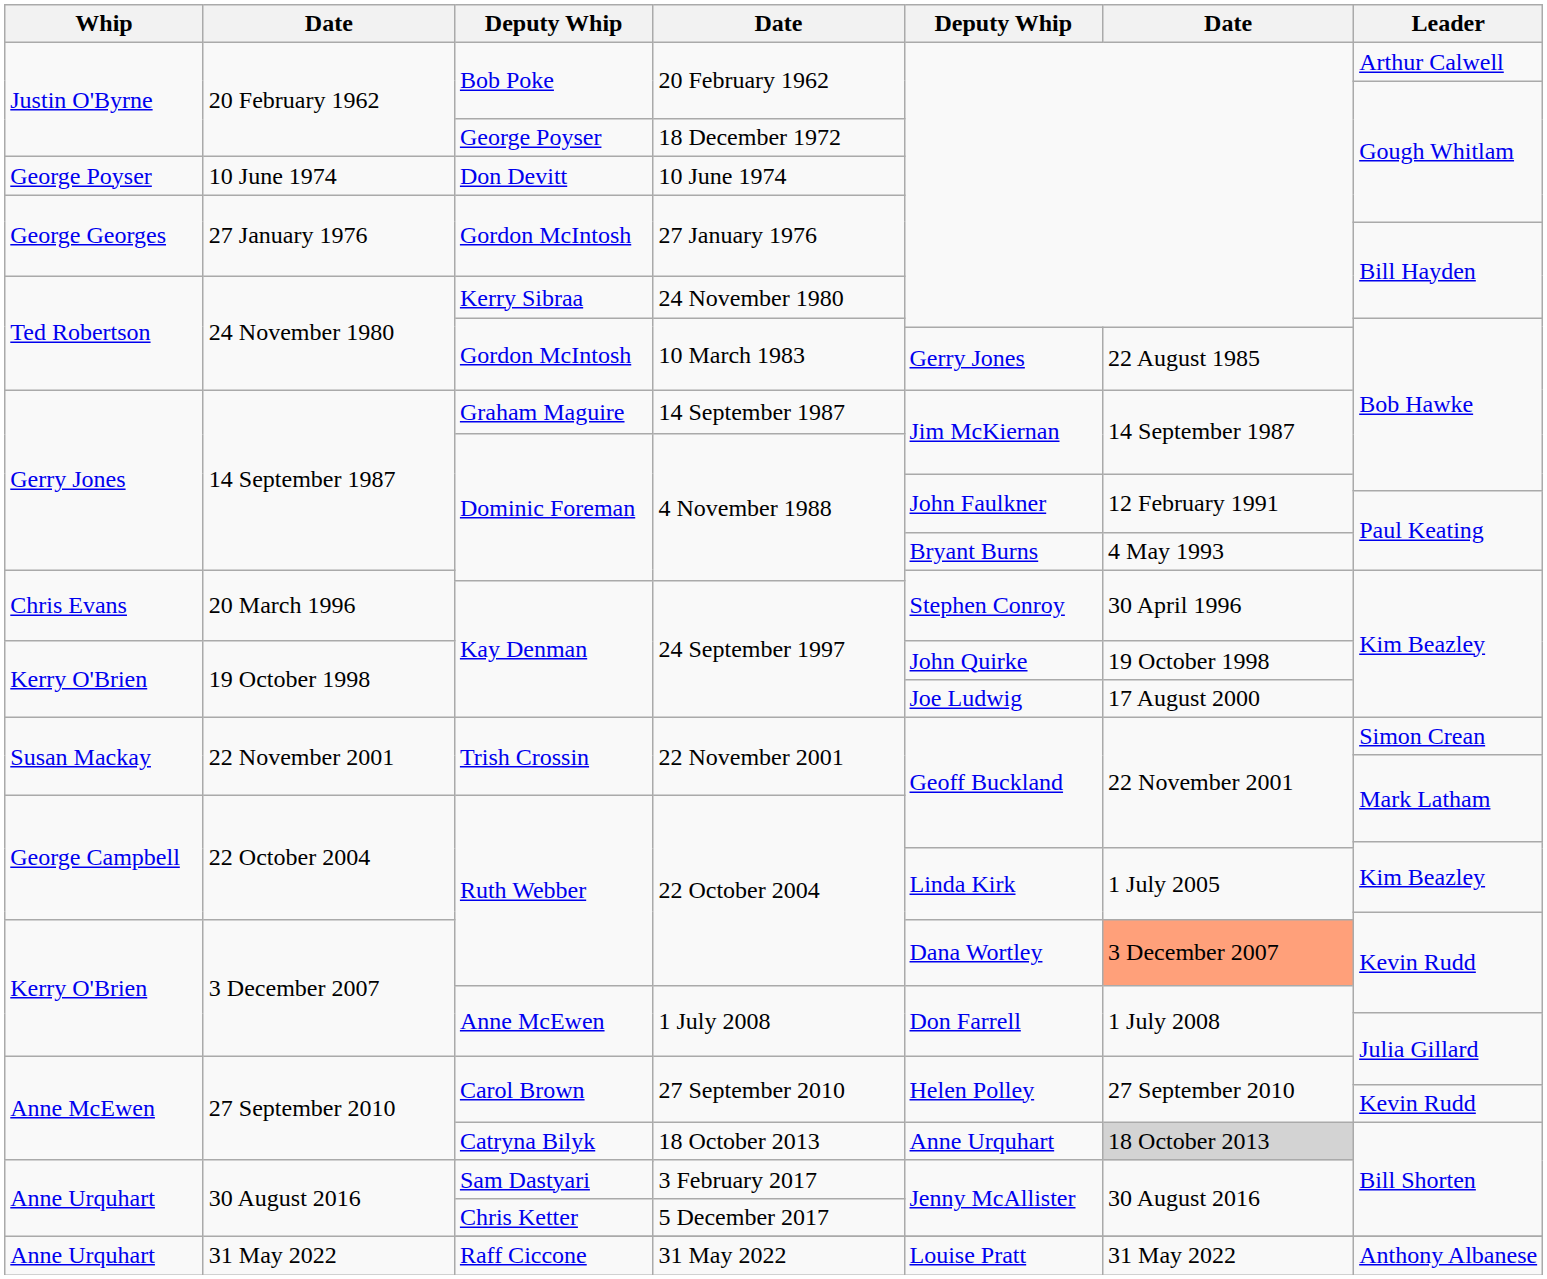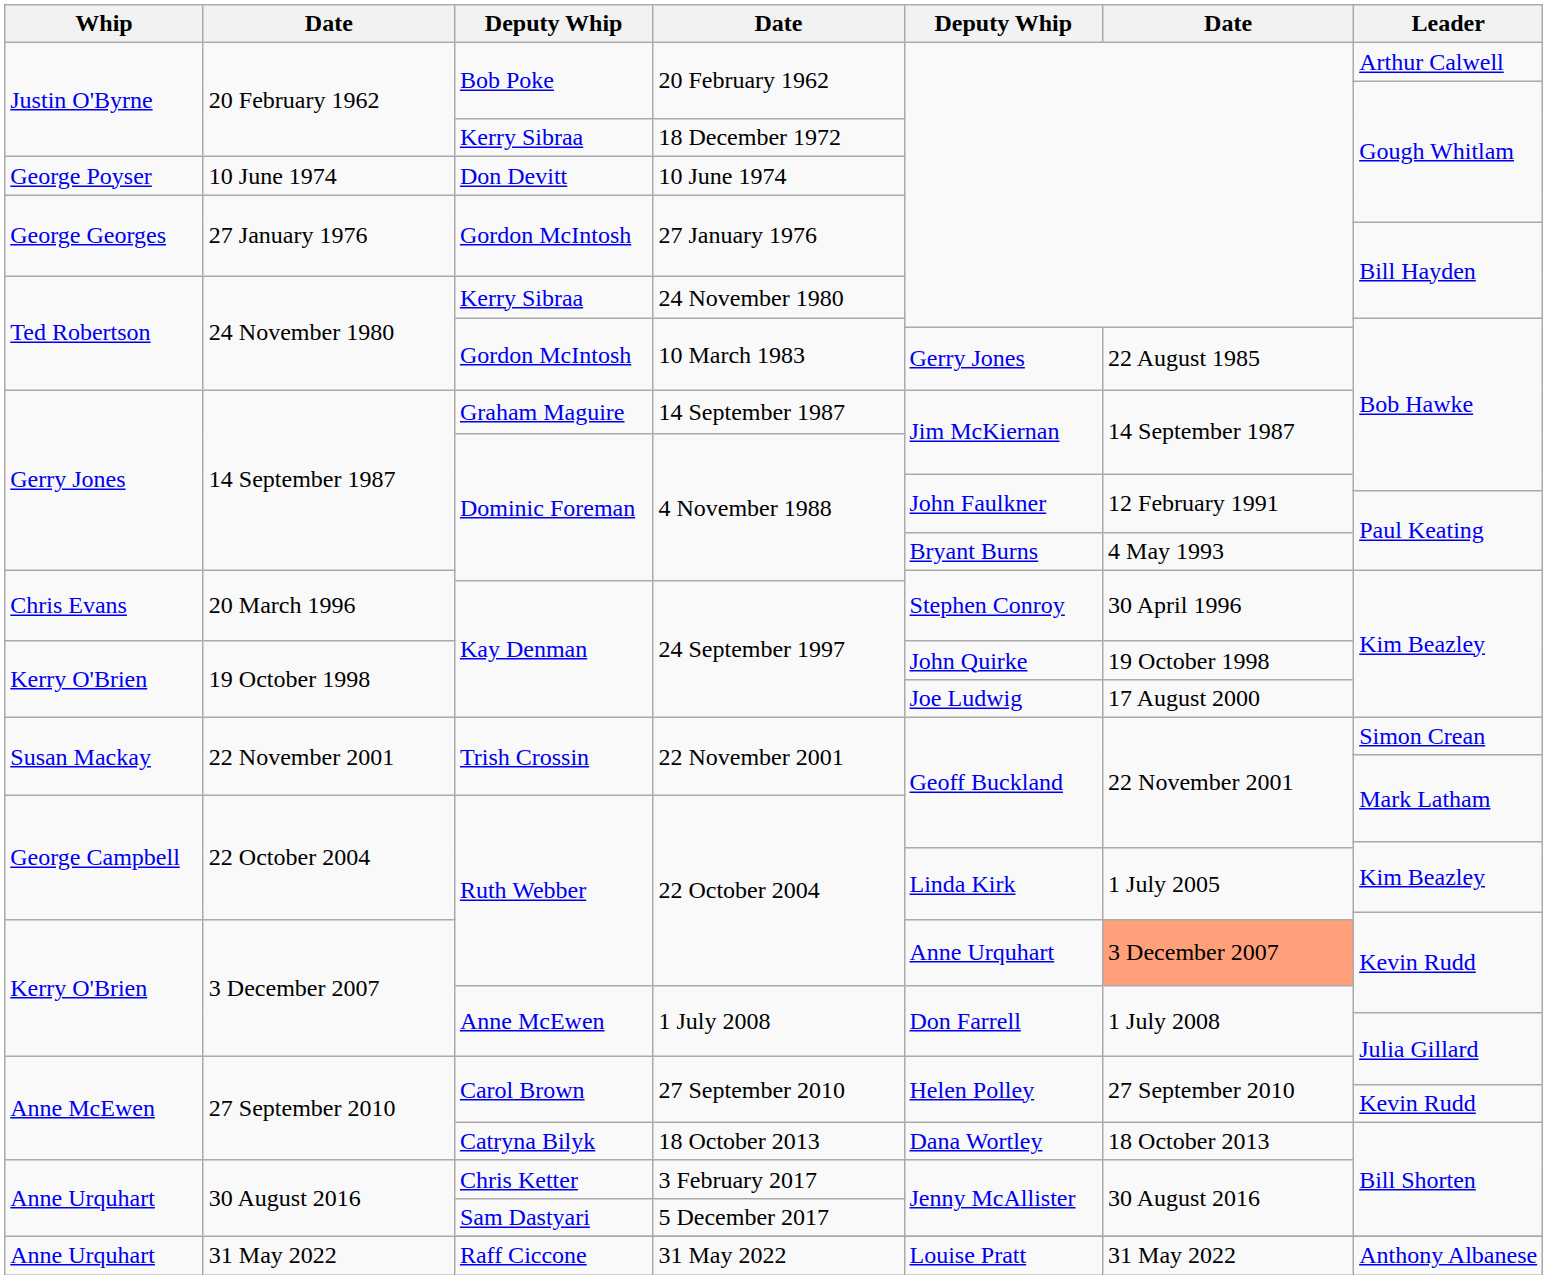18 December 1972 | column 3: George Poyser -> Kerry Sibraa
3 December 2007 / 22 October 2004 | column 5: Dana Wortley -> Anne Urquhart
27 September 2010 / 18 October 2013 | column 5: Anne Urquhart -> Dana Wortley
27 September 2010 / 18 October 2013 | column 6: lightgrey background -> no background
3 February 2017 | column 3: Sam Dastyari -> Chris Ketter
5 December 2017 | column 3: Chris Ketter -> Sam Dastyari
